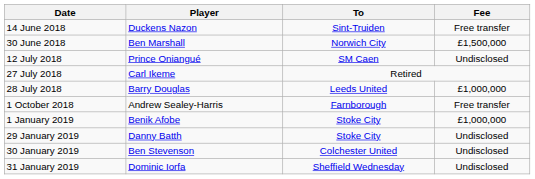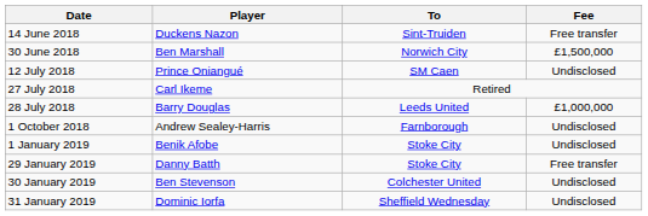1 October 2018 | Fee: Free transfer -> Undisclosed
1 January 2019 | Fee: £1,000,000 -> Undisclosed
29 January 2019 | Fee: Undisclosed -> Free transfer
